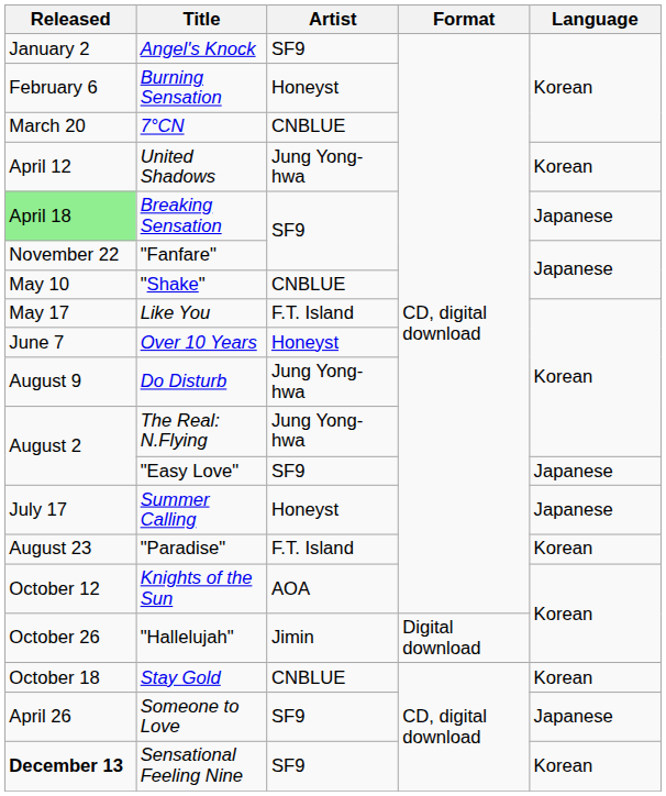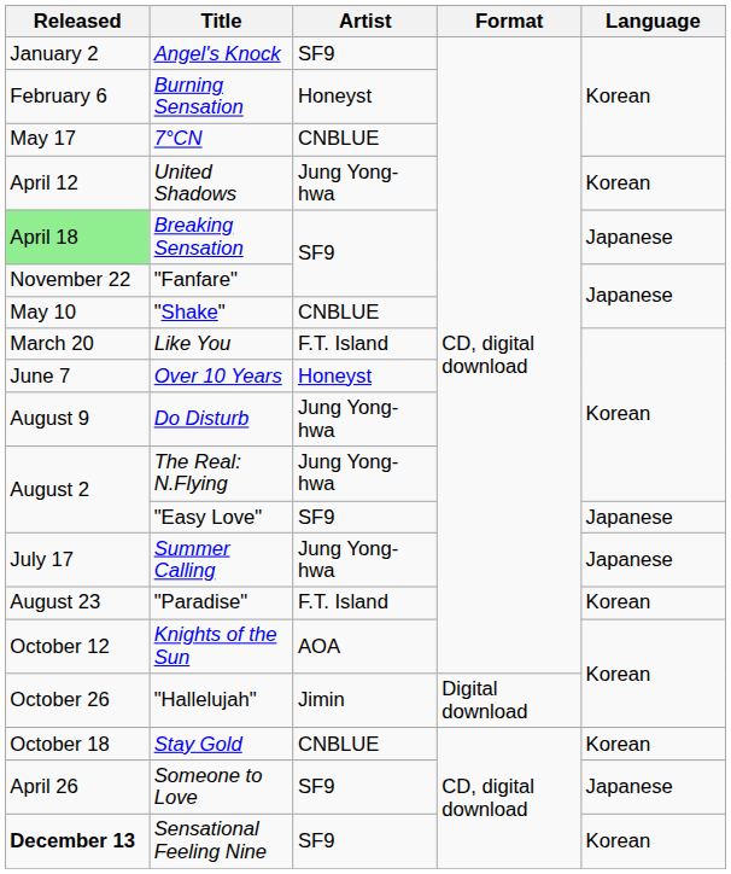7°CN | Released: March 20 -> May 17
Like You | Released: May 17 -> March 20
Summer Calling | Artist: Honeyst -> Jung Yong-hwa
